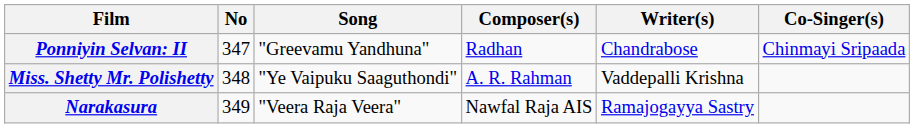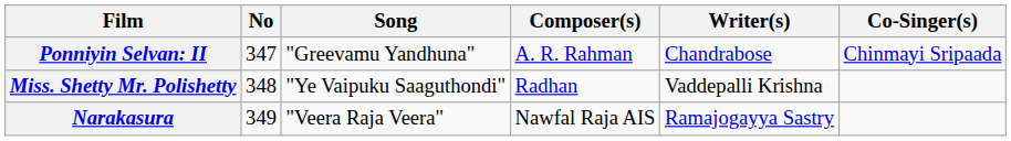Ponniyin Selvan: II | Composer(s): Radhan -> A. R. Rahman
Miss. Shetty Mr. Polishetty | Composer(s): A. R. Rahman -> Radhan
